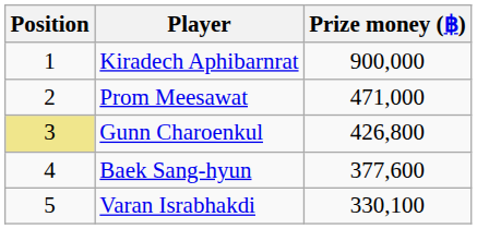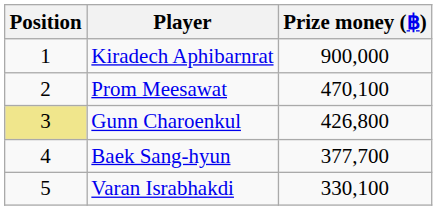Prom Meesawat | Prize money (฿): 471,000 -> 470,100
Baek Sang-hyun | Prize money (฿): 377,600 -> 377,700
